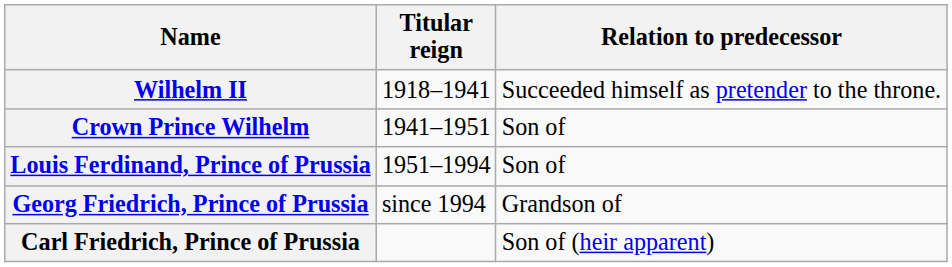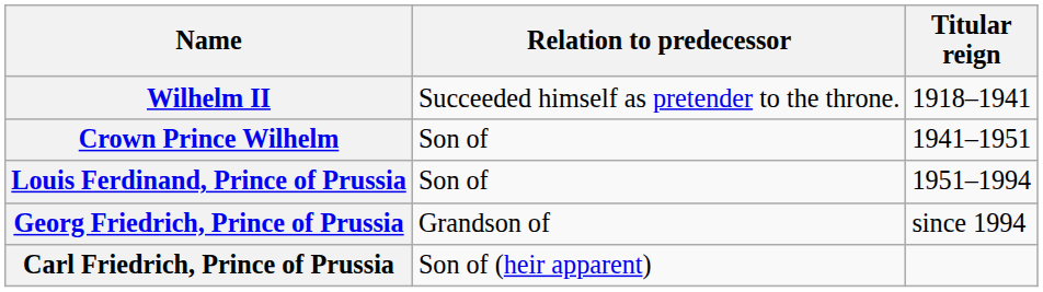columns swapped: Titular reign <-> Relation to predecessor
